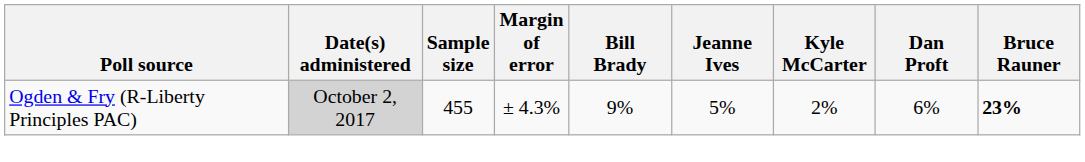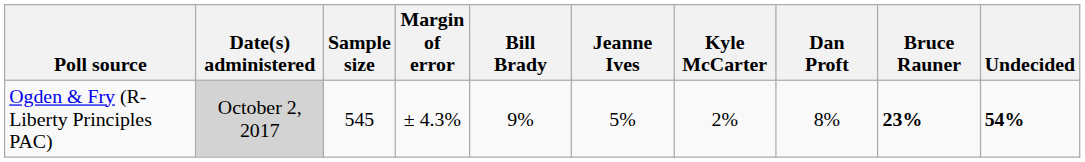+ column: Undecided | 54%
Ogden & Fry (R-Liberty Principles PAC) | Sample size: 455 -> 545
Ogden & Fry (R-Liberty Principles PAC) | Dan Proft: 6% -> 8%
